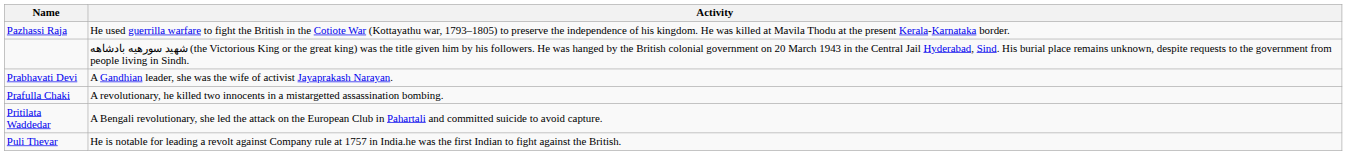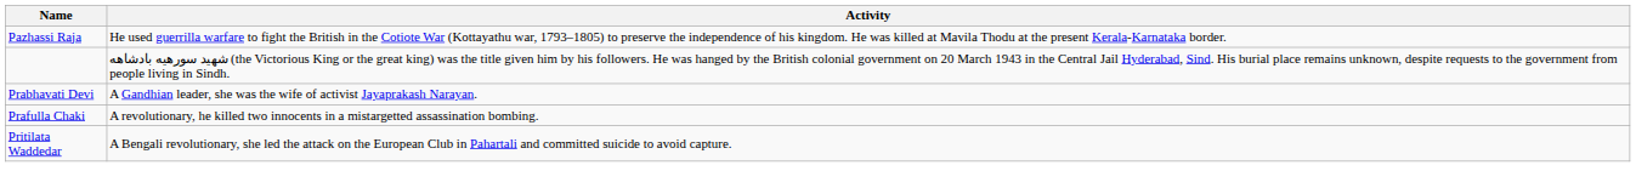- row: Puli Thevar | He is notable for leading a revolt against Company rule at 1757 in India.he was the first Indian to fight against the British.
